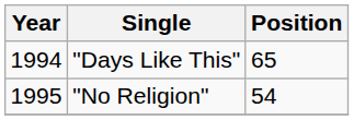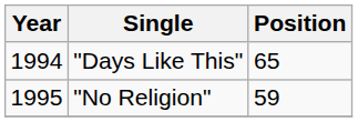"No Religion" | Position: 54 -> 59
